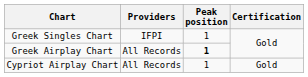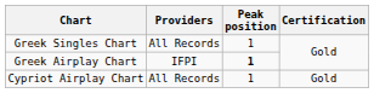Greek Singles Chart | Providers: IFPI -> All Records
Greek Airplay Chart | Providers: All Records -> IFPI
